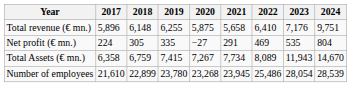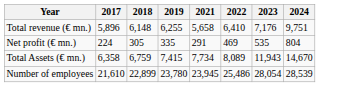- column: 2020 | 5,875 | −27 | 7,267 | 23,268
